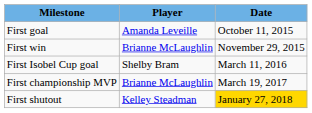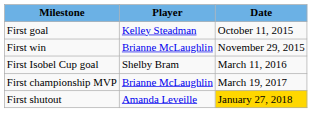First goal | Player: Amanda Leveille -> Kelley Steadman
First shutout | Player: Kelley Steadman -> Amanda Leveille
